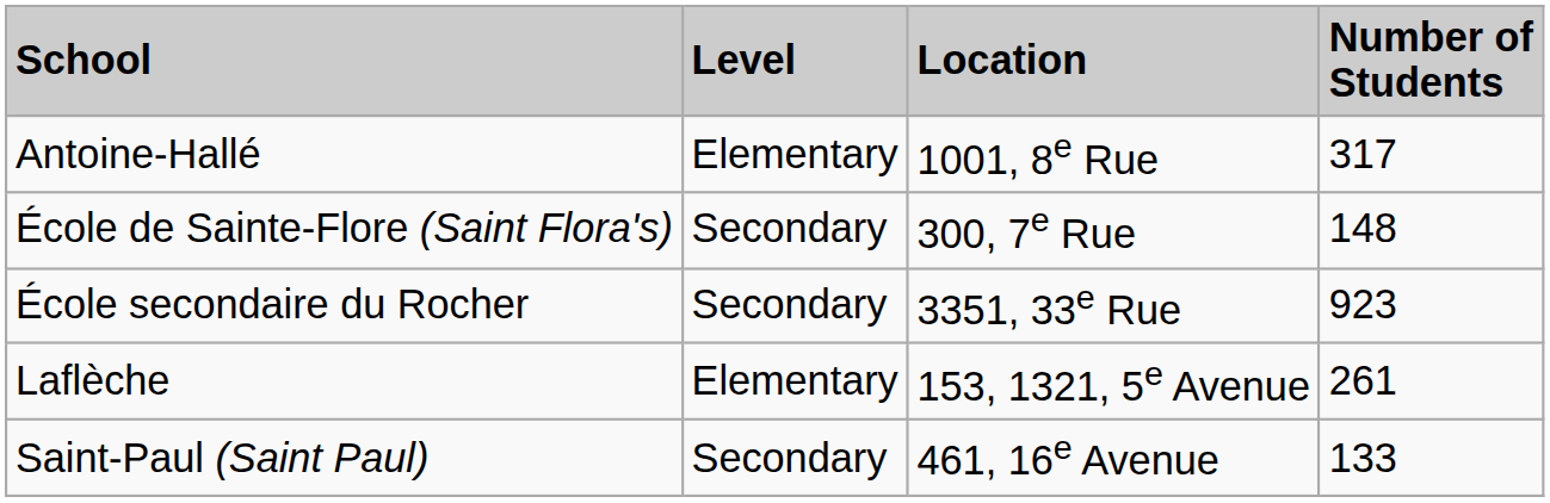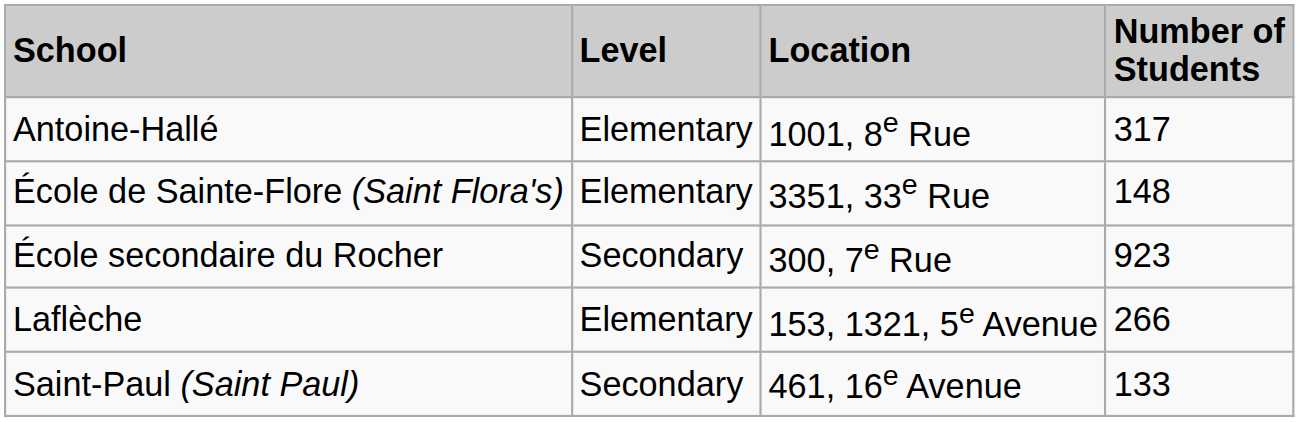École de Sainte-Flore (Saint Flora's) | Level: Secondary -> Elementary
École de Sainte-Flore (Saint Flora's) | Location: 300, 7e Rue -> 3351, 33e Rue
École secondaire du Rocher | Location: 3351, 33e Rue -> 300, 7e Rue
Laflèche | Number of Students: 261 -> 266
